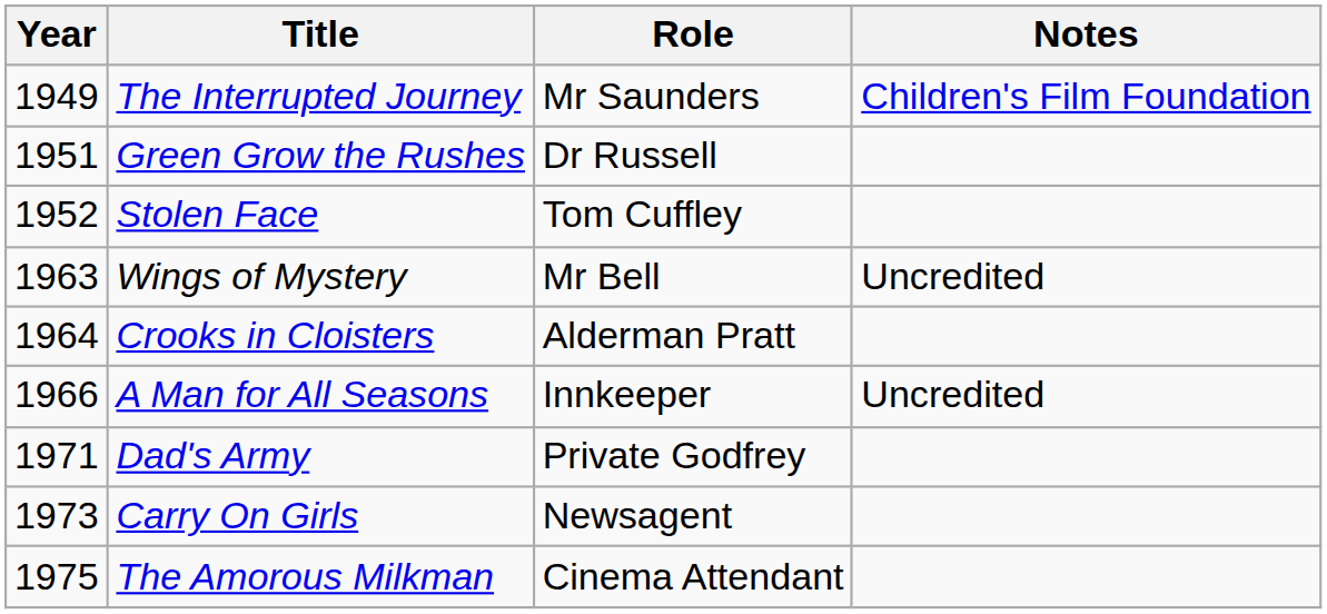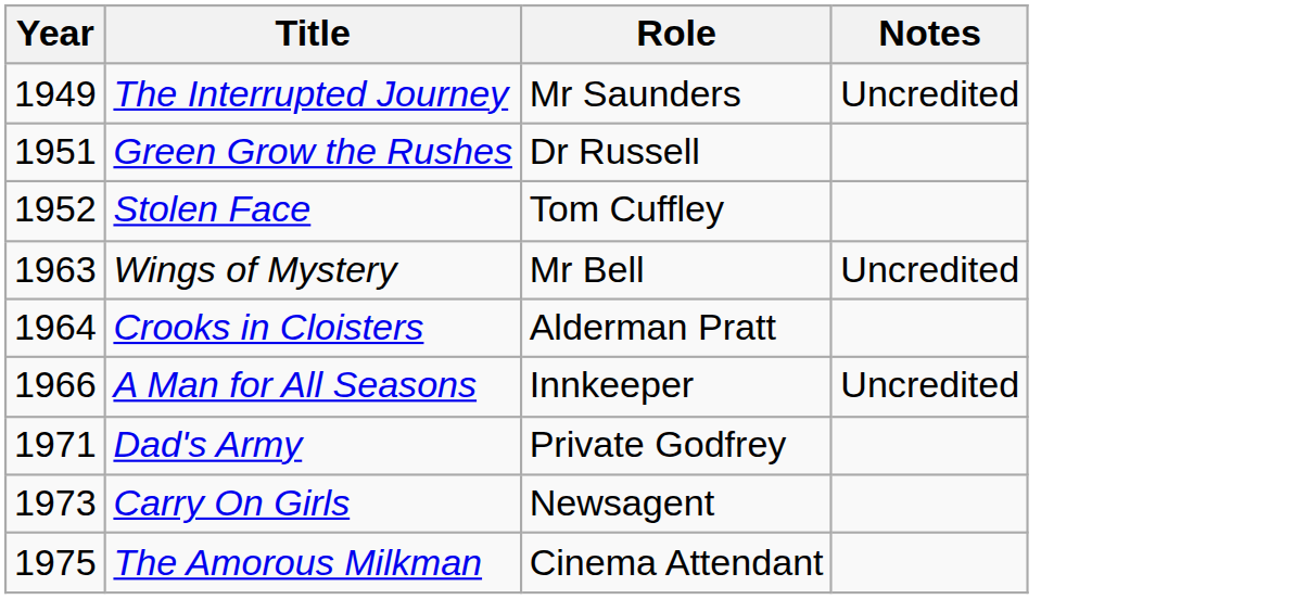The Interrupted Journey | Notes: Children's Film Foundation -> Uncredited
